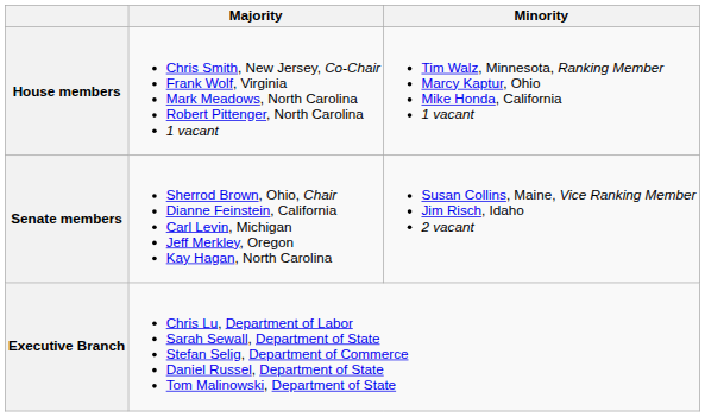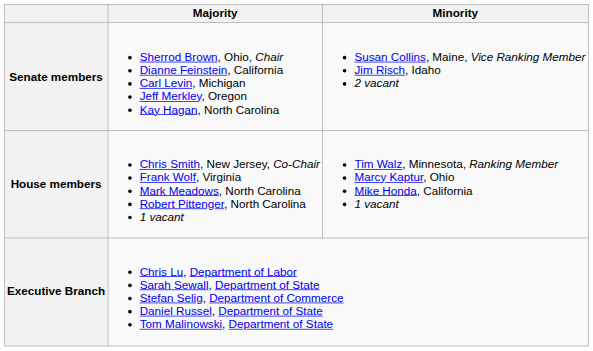rows swapped: Senate members <-> House members
